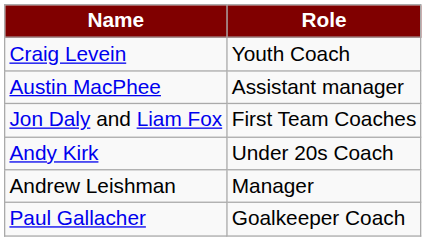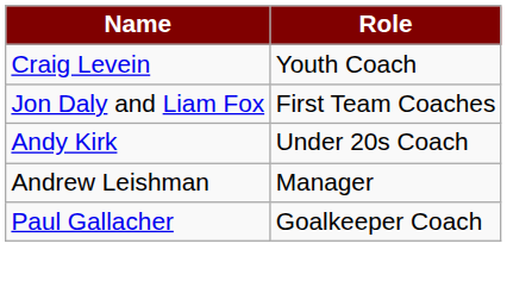- row: Austin MacPhee | Assistant manager
